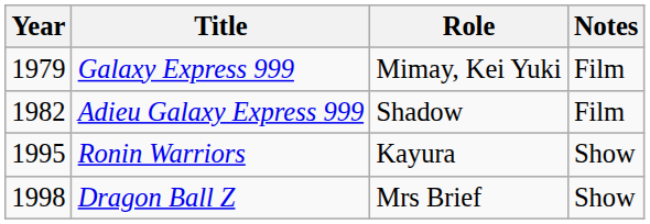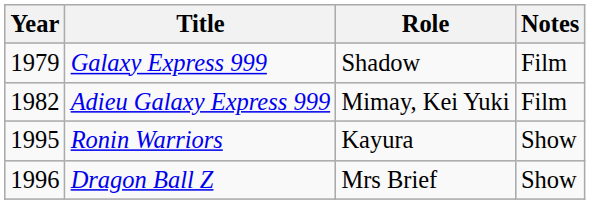Galaxy Express 999 | Role: Mimay, Kei Yuki -> Shadow
Adieu Galaxy Express 999 | Role: Shadow -> Mimay, Kei Yuki
Dragon Ball Z | Year: 1998 -> 1996
